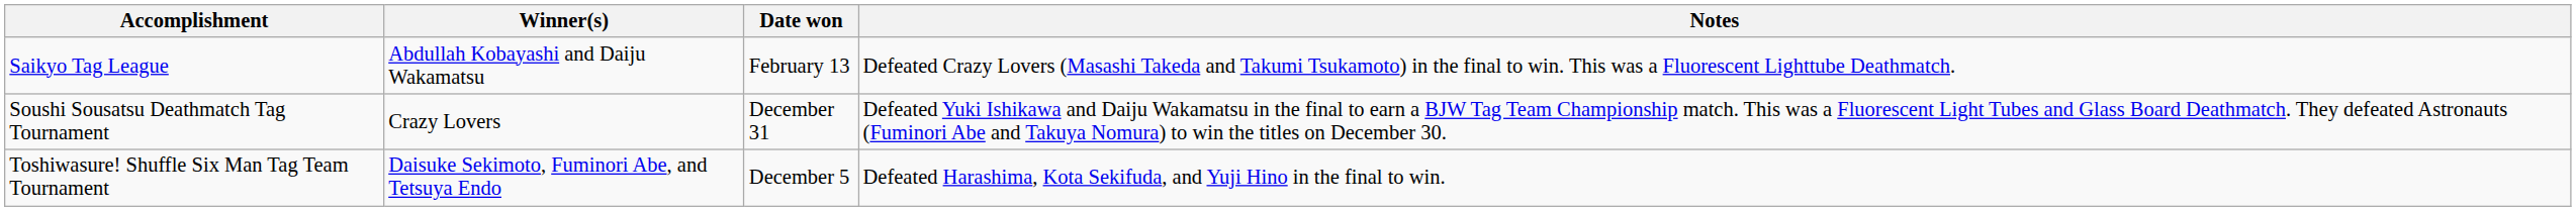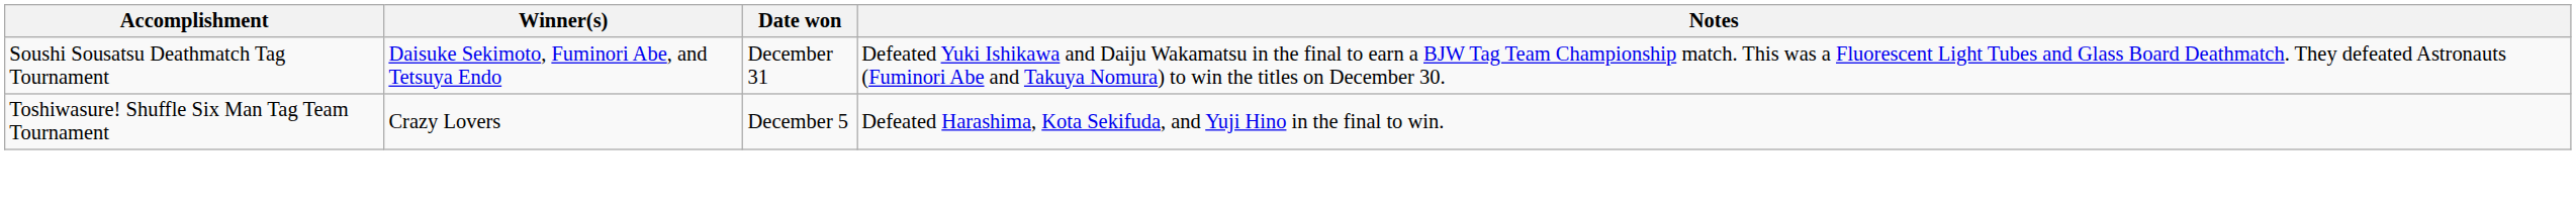- row: Saikyo Tag League | Abdullah Kobayashi and Daiju Wakamatsu | February 13 | Defeated Crazy Lovers (Masashi Takeda and Takumi Tsukamoto) in the final to win. This was a Fluorescent Lighttube Deathmatch.
Soushi Sousatsu Deathmatch Tag Tournament | Winner(s): Crazy Lovers -> Daisuke Sekimoto, Fuminori Abe, and Tetsuya Endo
Toshiwasure! Shuffle Six Man Tag Team Tournament | Winner(s): Daisuke Sekimoto, Fuminori Abe, and Tetsuya Endo -> Crazy Lovers
